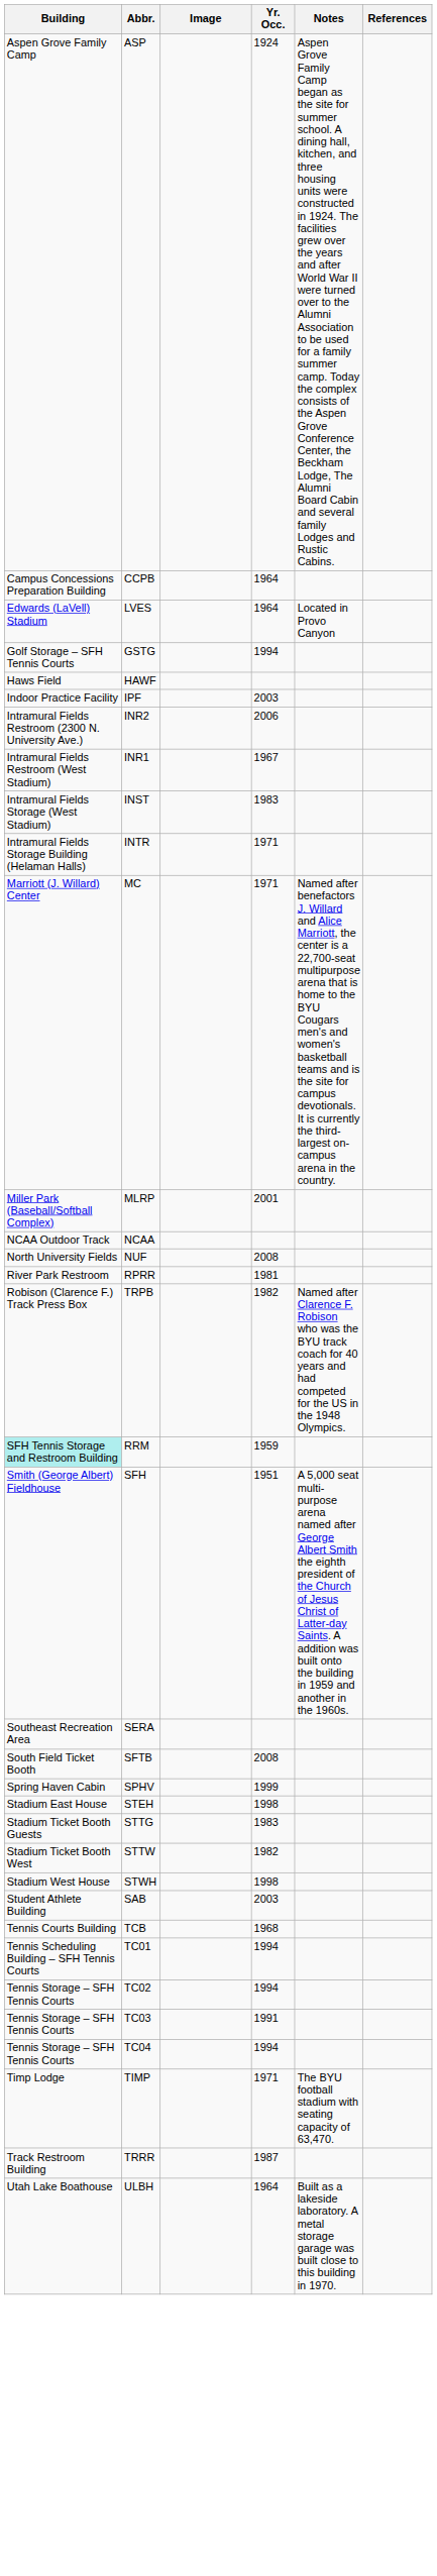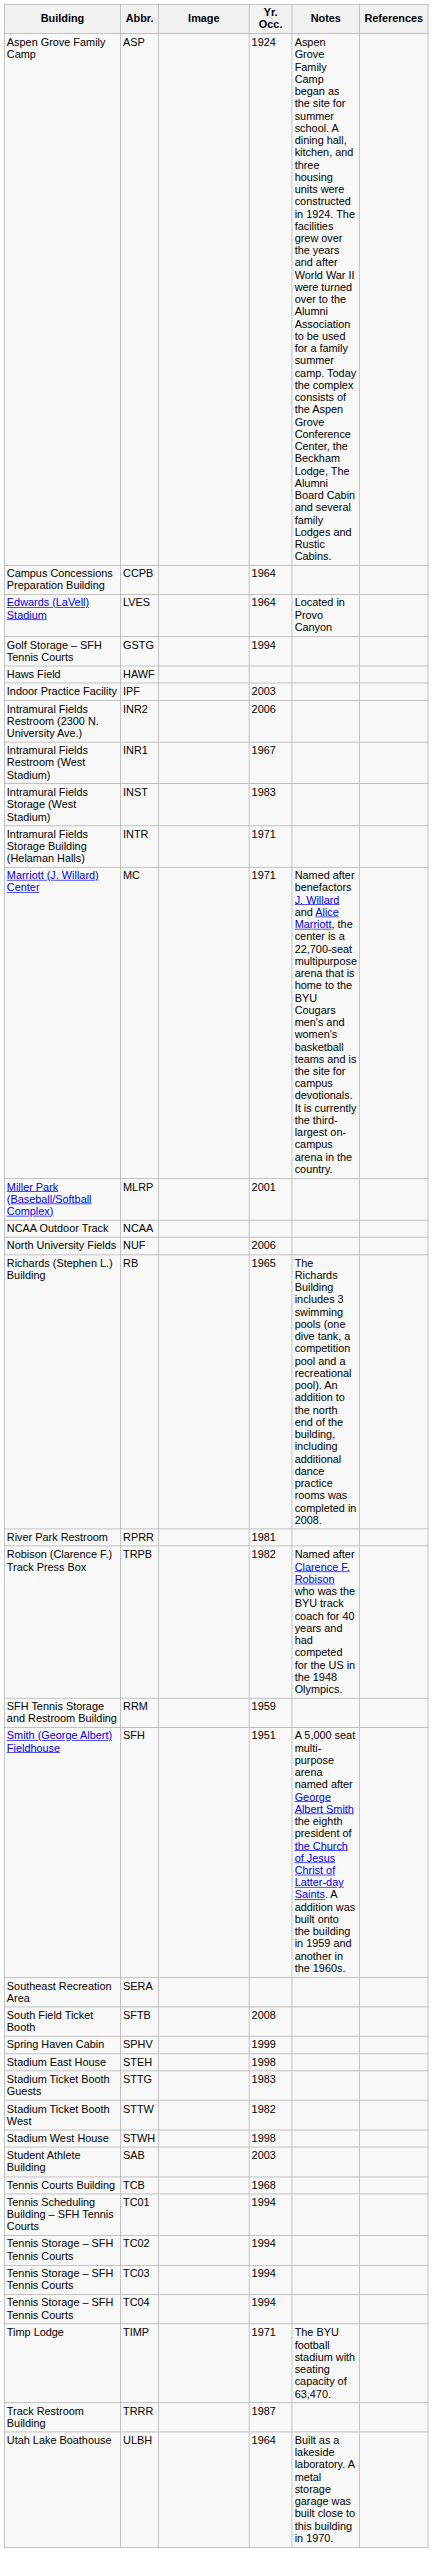NUF | Yr. Occ.: 2008 -> 2006
+ row: Richards (Stephen L.) Building | RB | 1965 | The Richards Building includes 3 swimming pools (one dive tank, a competition pool and a recreational pool). An addition to the north end of the building, including additional dance practice rooms was completed in 2008.
RRM | Building: paleturquoise background -> no background
TC03 | Yr. Occ.: 1991 -> 1994
